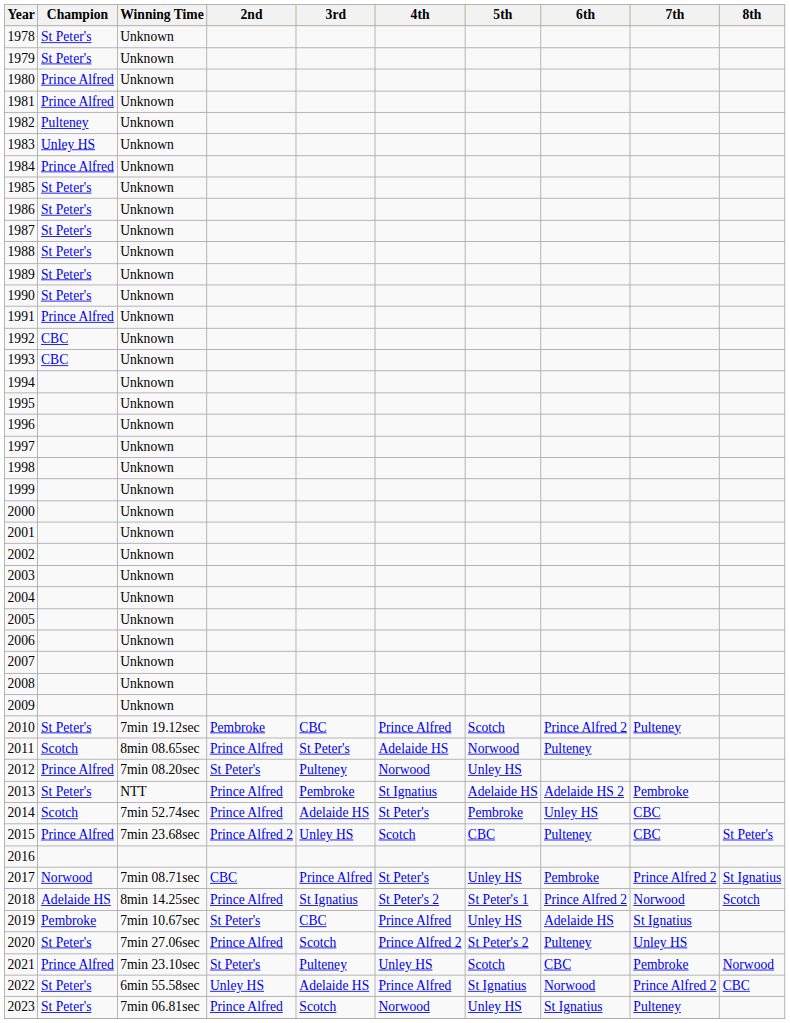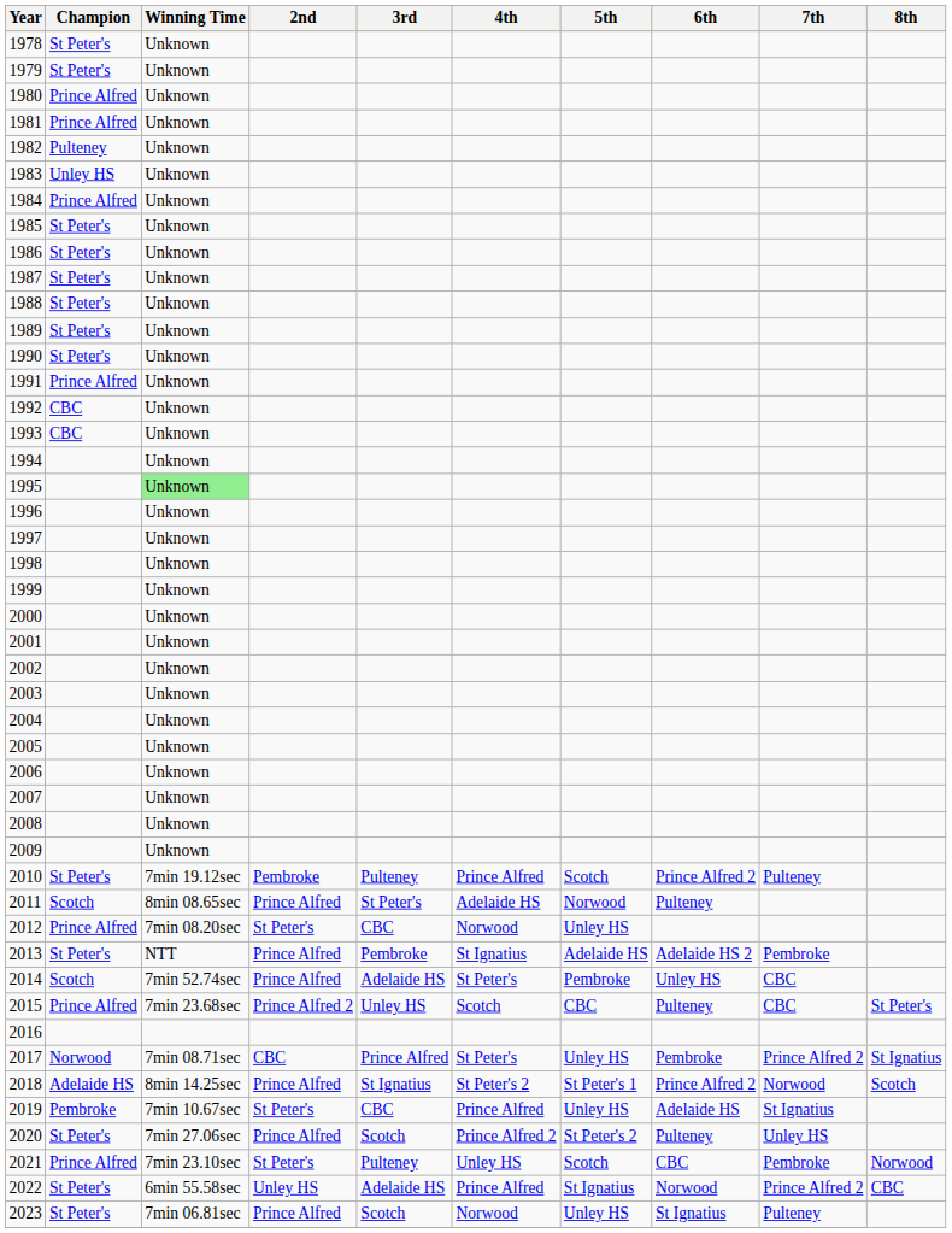1995 | Winning Time: no background -> lightgreen background
2010 | 3rd: CBC -> Pulteney
2012 | 3rd: Pulteney -> CBC
